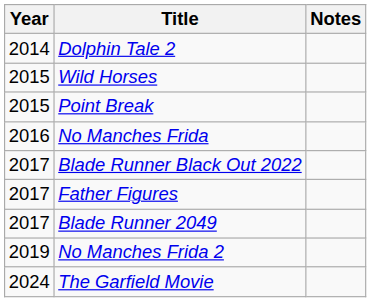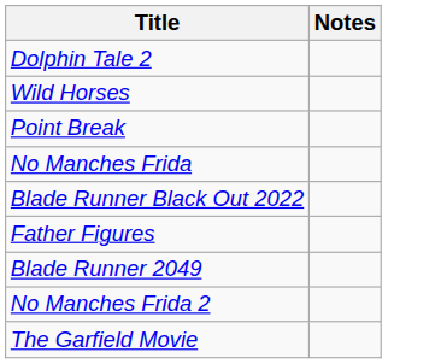- column: Year | 2014 | 2015 | 2015 | 2016 | 2017 | 2017 | 2017 | 2019 | 2024
